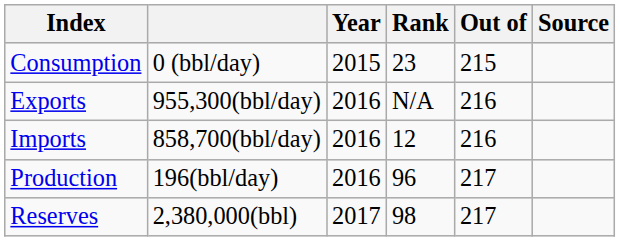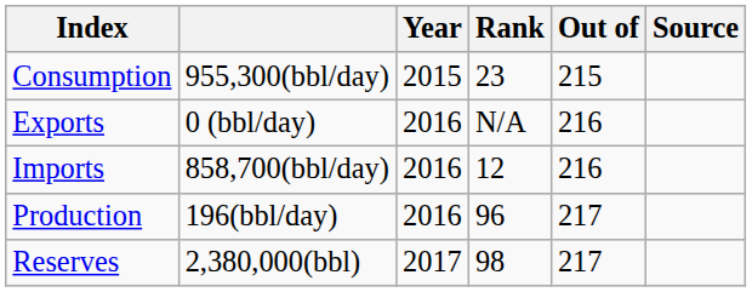Consumption | column 2: 0 (bbl/day) -> 955,300(bbl/day)
Exports | column 2: 955,300(bbl/day) -> 0 (bbl/day)
